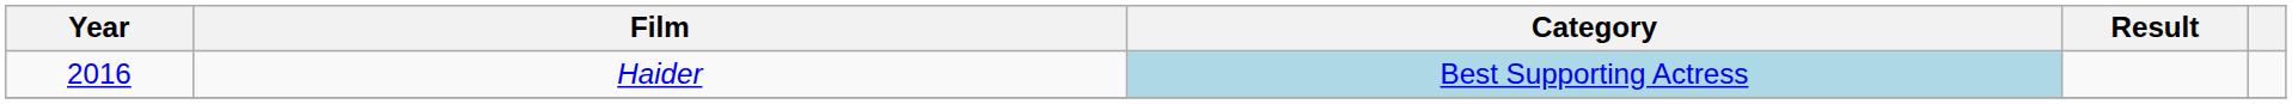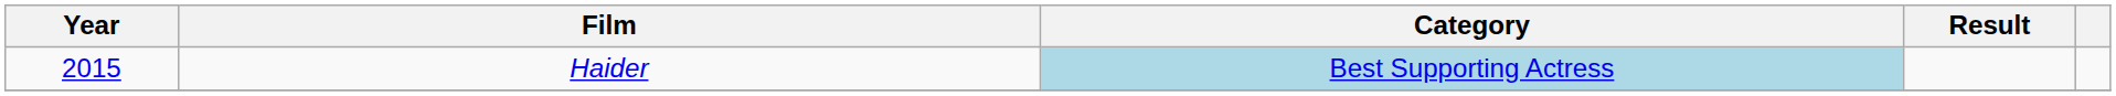Haider | Year: 2016 -> 2015
